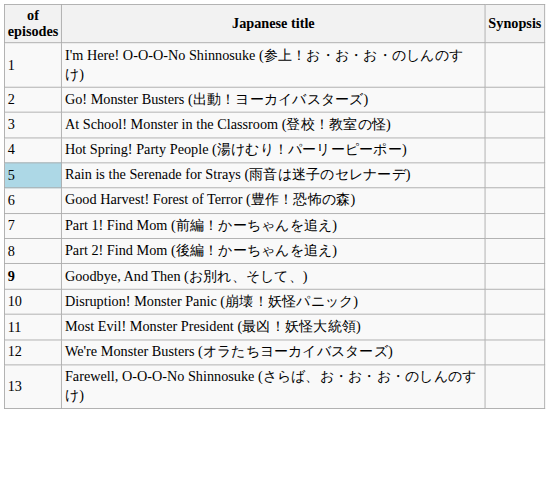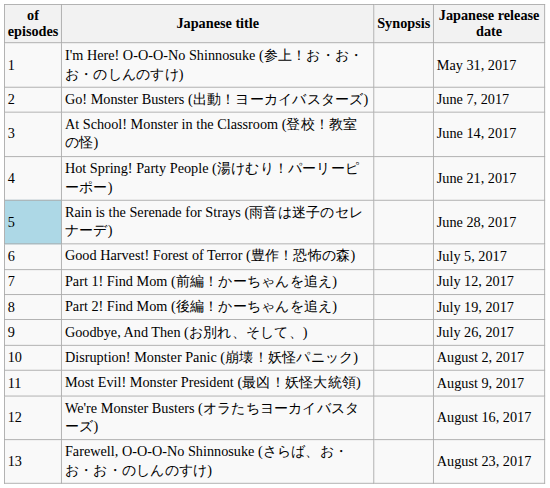+ column: Japanese release date | May 31, 2017 | June 7, 2017 | June 14, 2017 | June 21, 2017 | June 28, 2017 | July 5, 2017 | July 12, 2017 | July 19, 2017 | July 26, 2017 | August 2, 2017 | August 9, 2017 | August 16, 2017 | August 23, 2017
Goodbye, And Then (お別れ、そして、) | of episodes: bold -> normal
